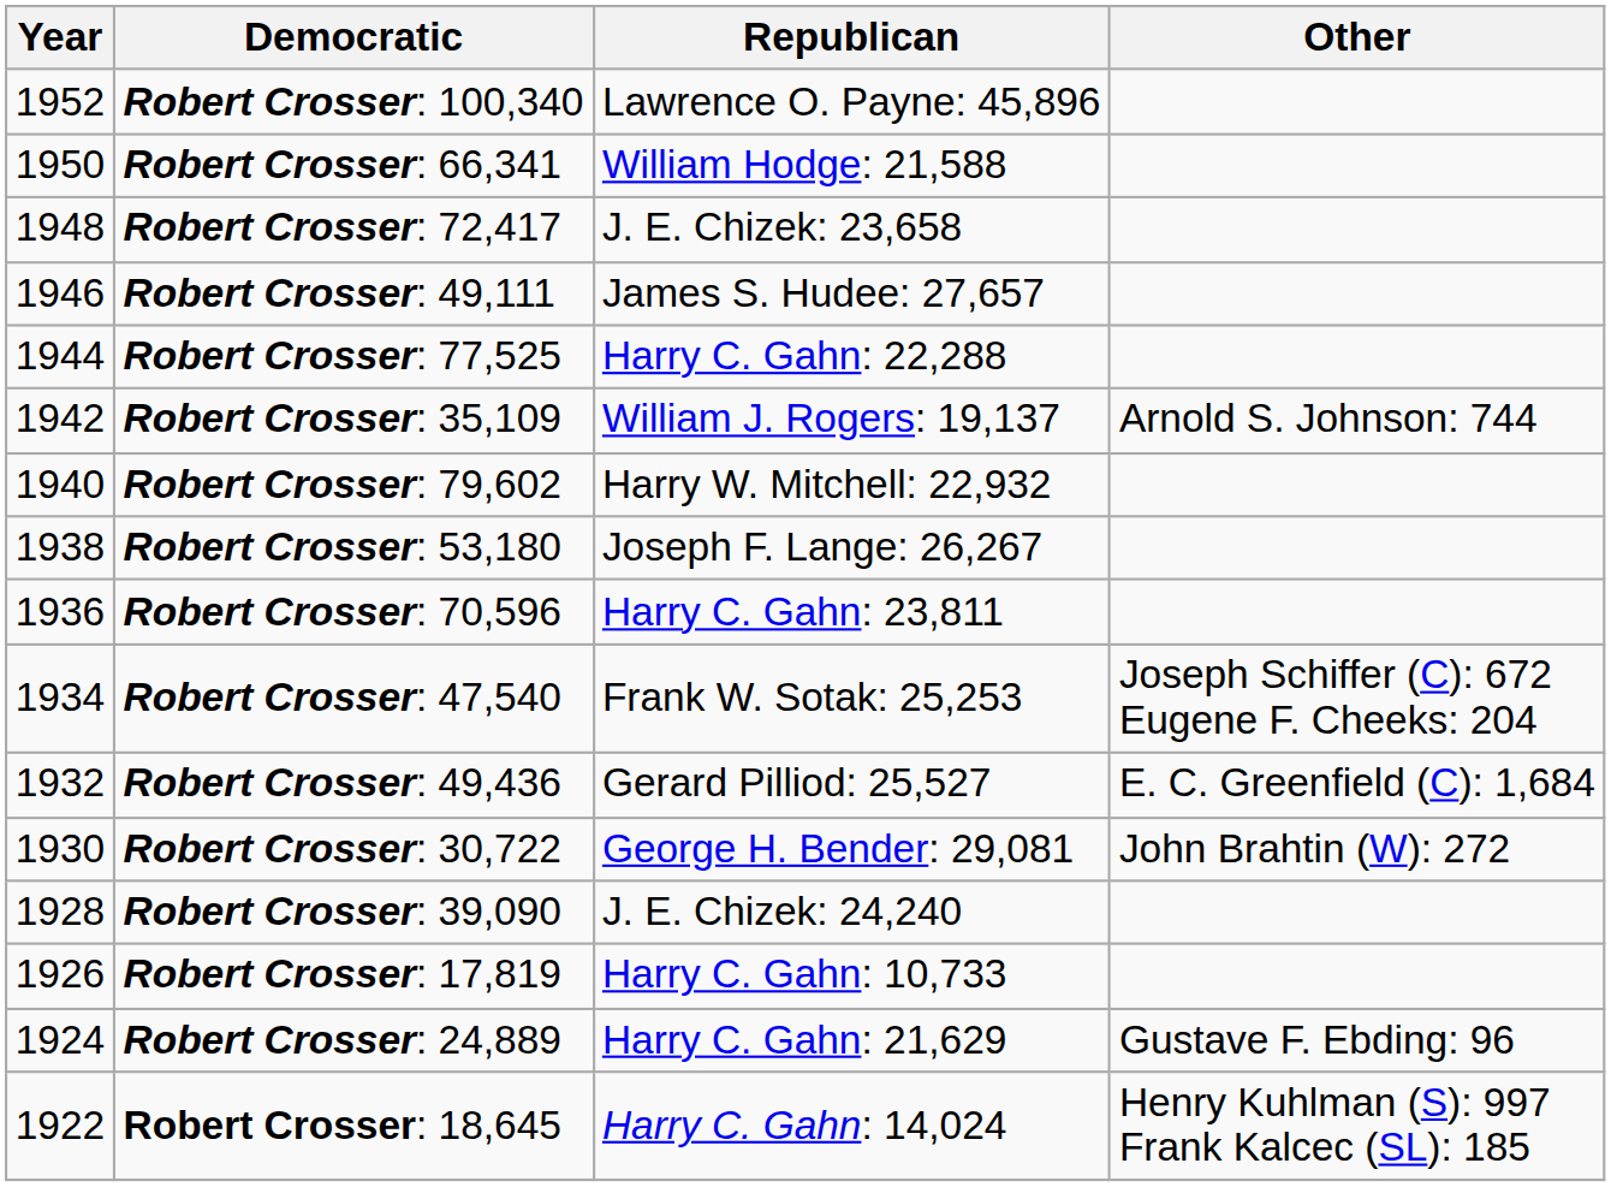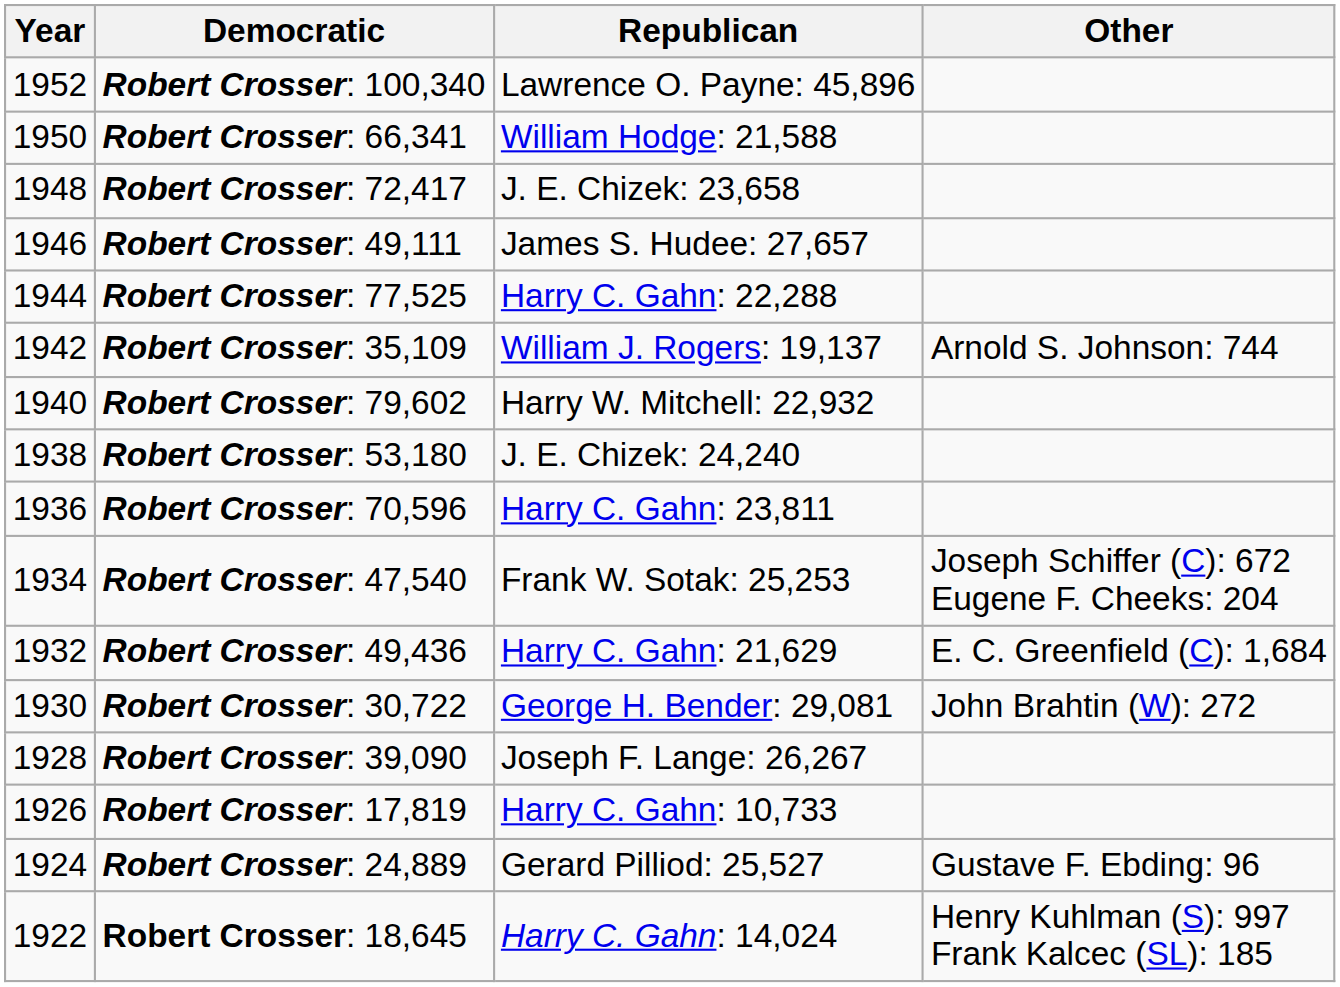Robert Crosser: 53,180 | Republican: Joseph F. Lange: 26,267 -> J. E. Chizek: 24,240
Robert Crosser: 49,436 | Republican: Gerard Pilliod: 25,527 -> Harry C. Gahn: 21,629
Robert Crosser: 39,090 | Republican: J. E. Chizek: 24,240 -> Joseph F. Lange: 26,267
Robert Crosser: 24,889 | Republican: Harry C. Gahn: 21,629 -> Gerard Pilliod: 25,527
